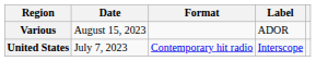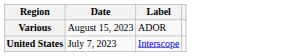- column: Format | Contemporary hit radio
